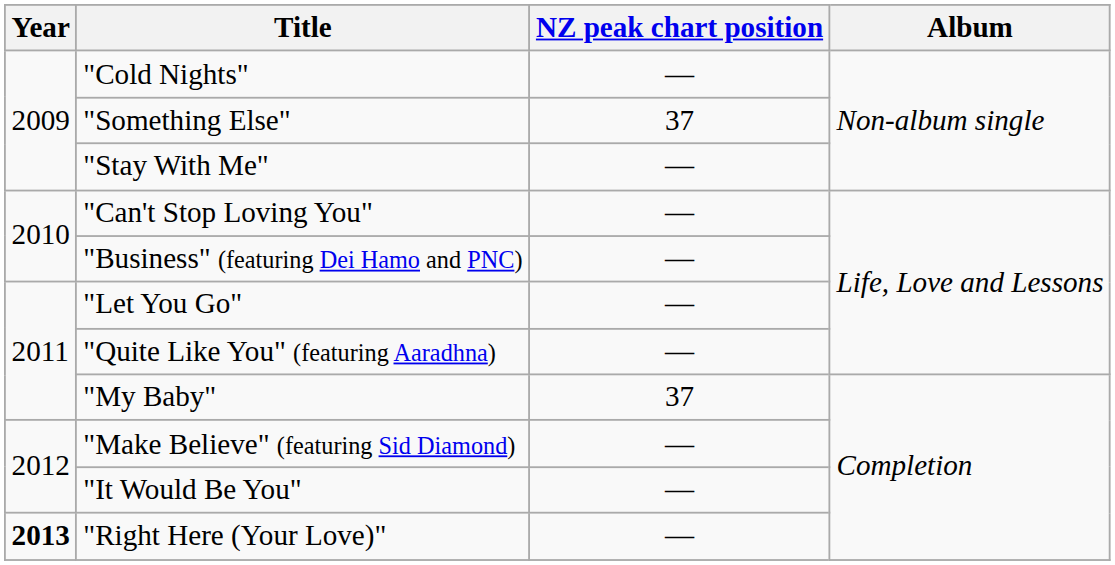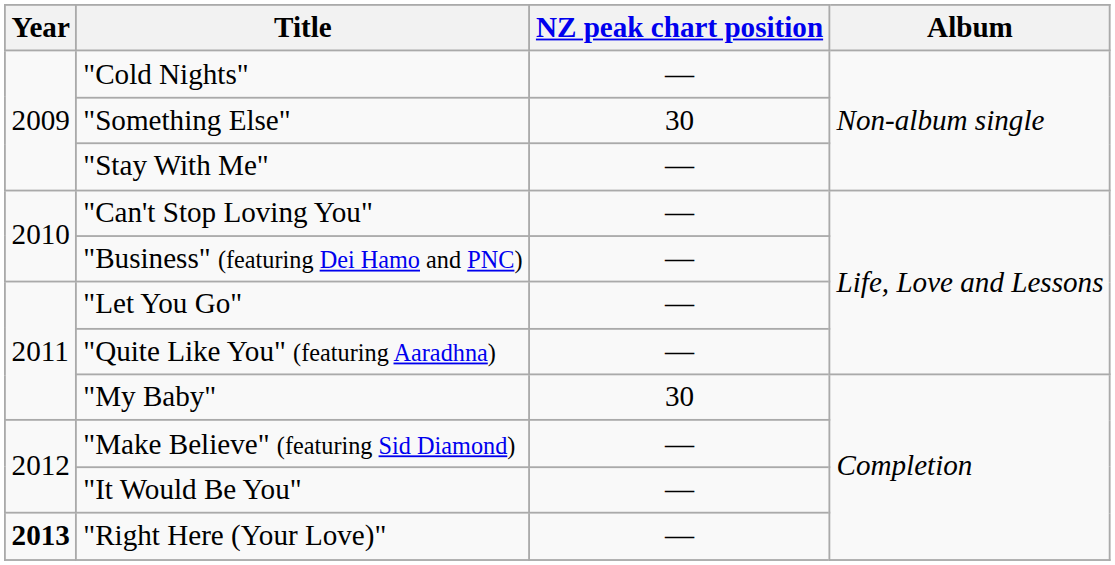"Something Else" | NZ peak chart position: 37 -> 30
"My Baby" | NZ peak chart position: 37 -> 30
